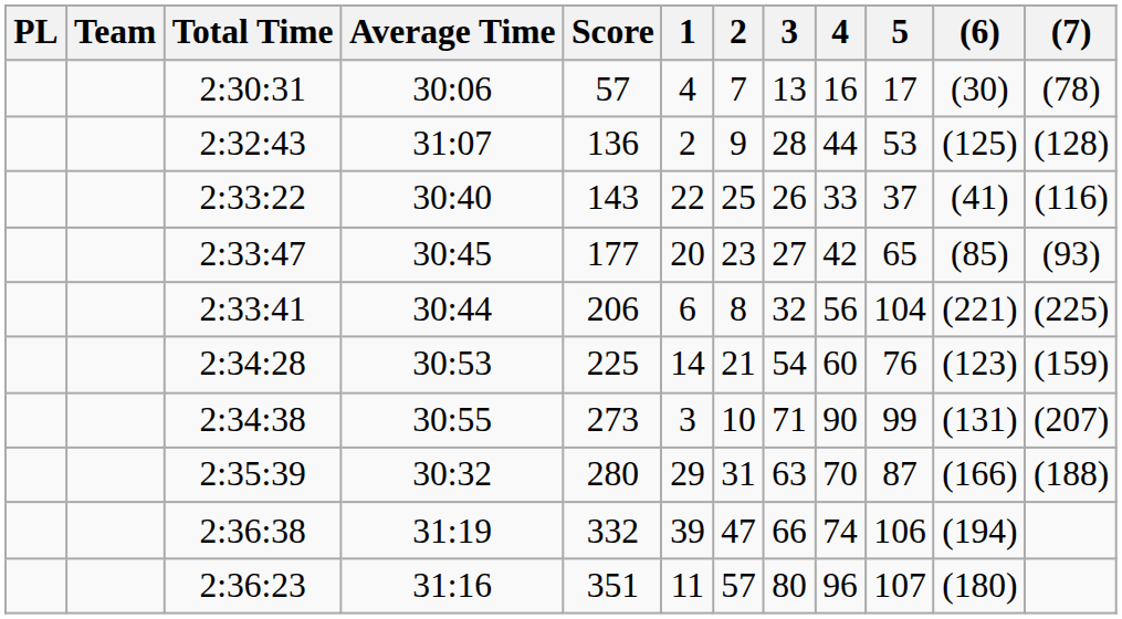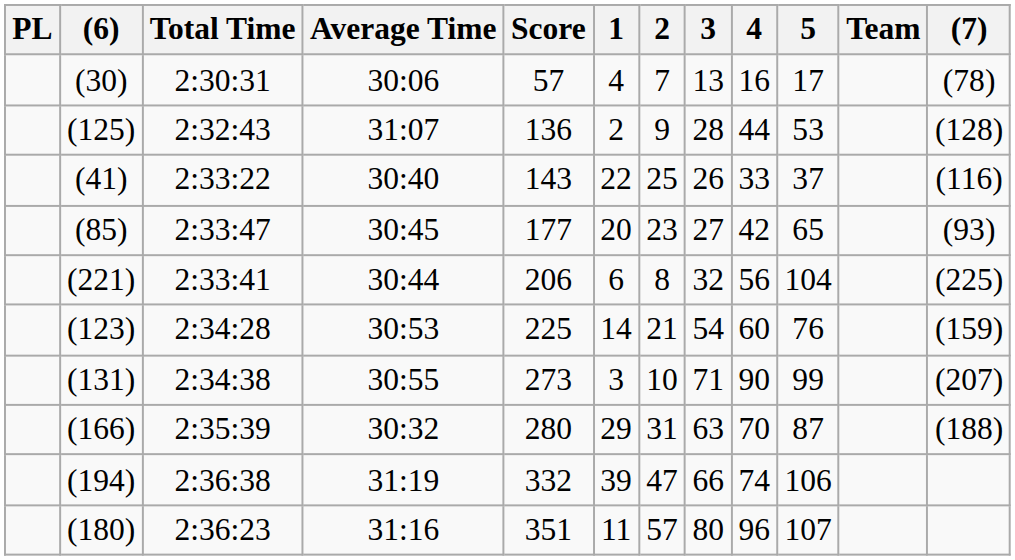columns swapped: Team <-> (6)
